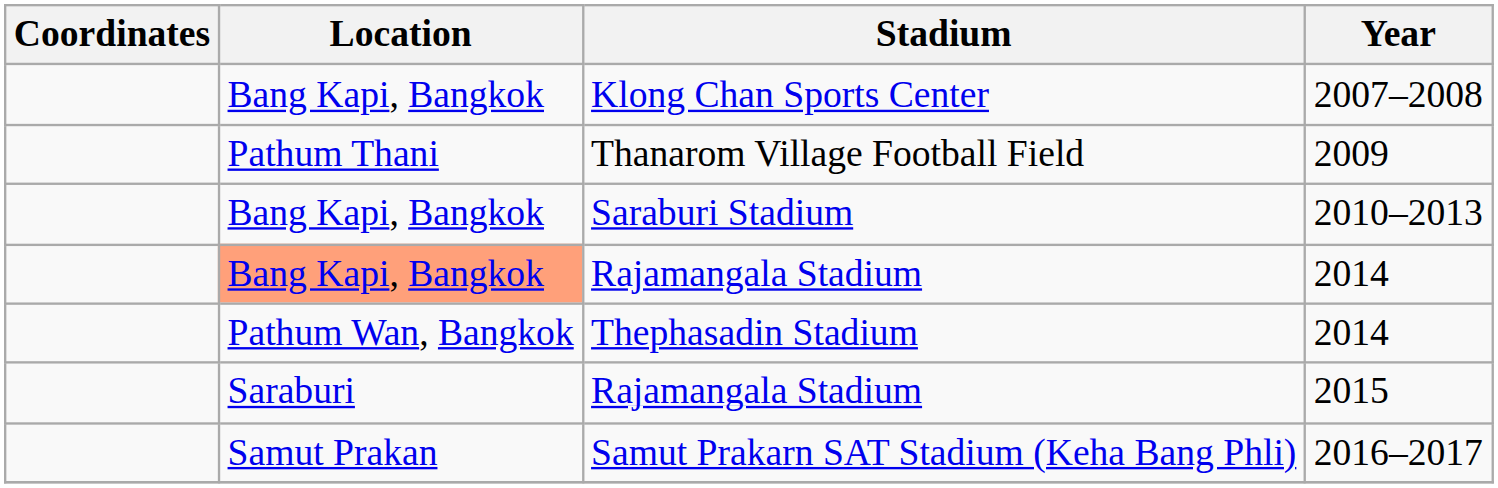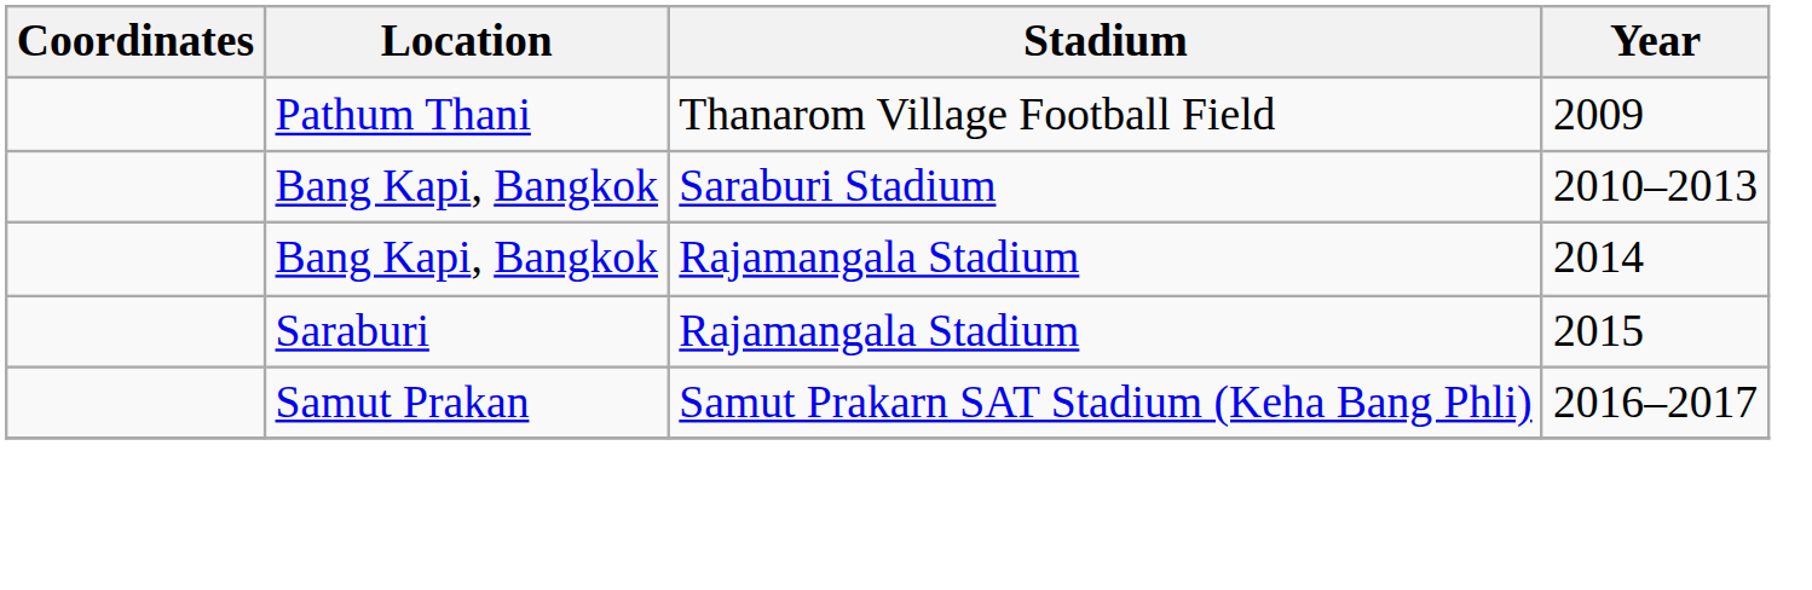- row: Bang Kapi, Bangkok | Klong Chan Sports Center | 2007–2008
Rajamangala Stadium / 2014 | Location: lightsalmon background -> no background
- row: Pathum Wan, Bangkok | Thephasadin Stadium | 2014
